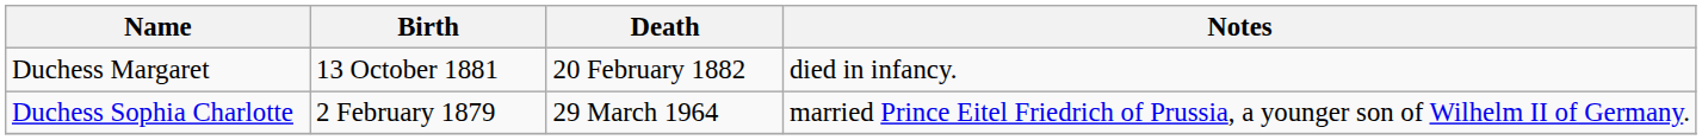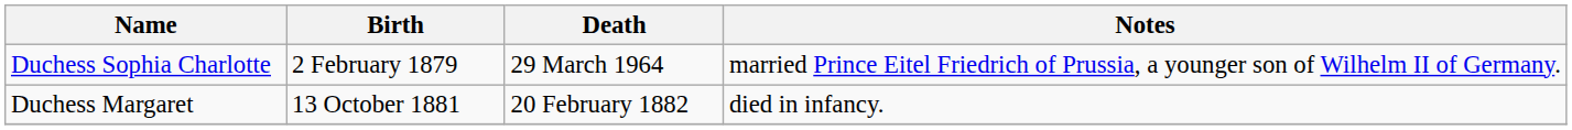rows swapped: Duchess Sophia Charlotte <-> Duchess Margaret
